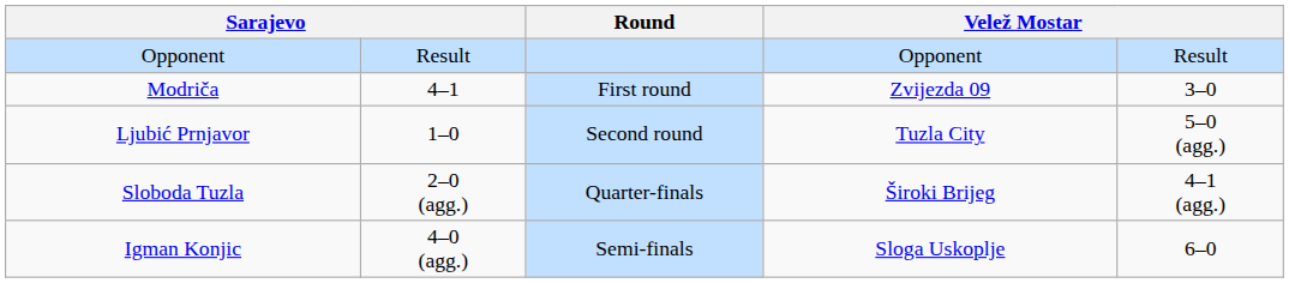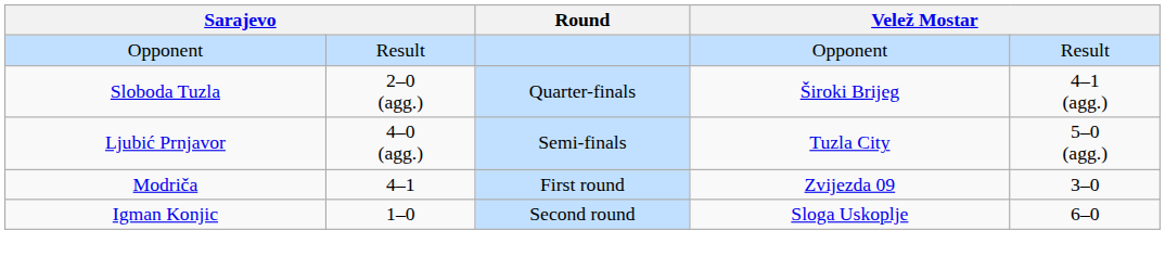rows swapped: Modriča <-> Sloboda Tuzla
Ljubić Prnjavor | column 2: 1–0 -> 4–0 (agg.)
Ljubić Prnjavor | Round: Second round -> Semi-finals
Igman Konjic | column 2: 4–0 (agg.) -> 1–0
Igman Konjic | Round: Semi-finals -> Second round
